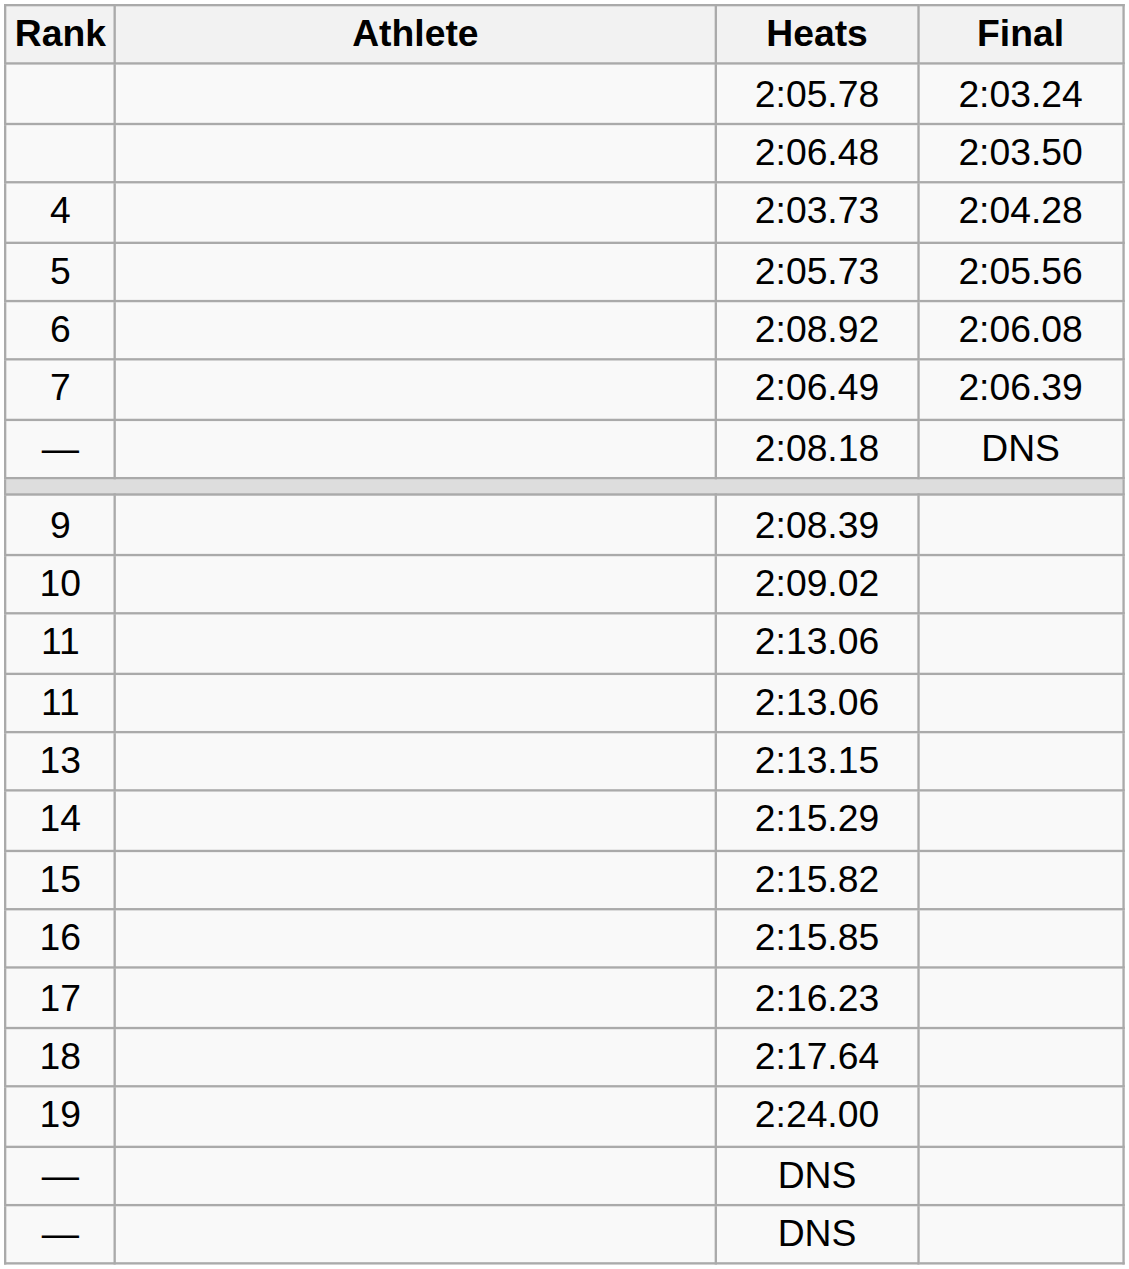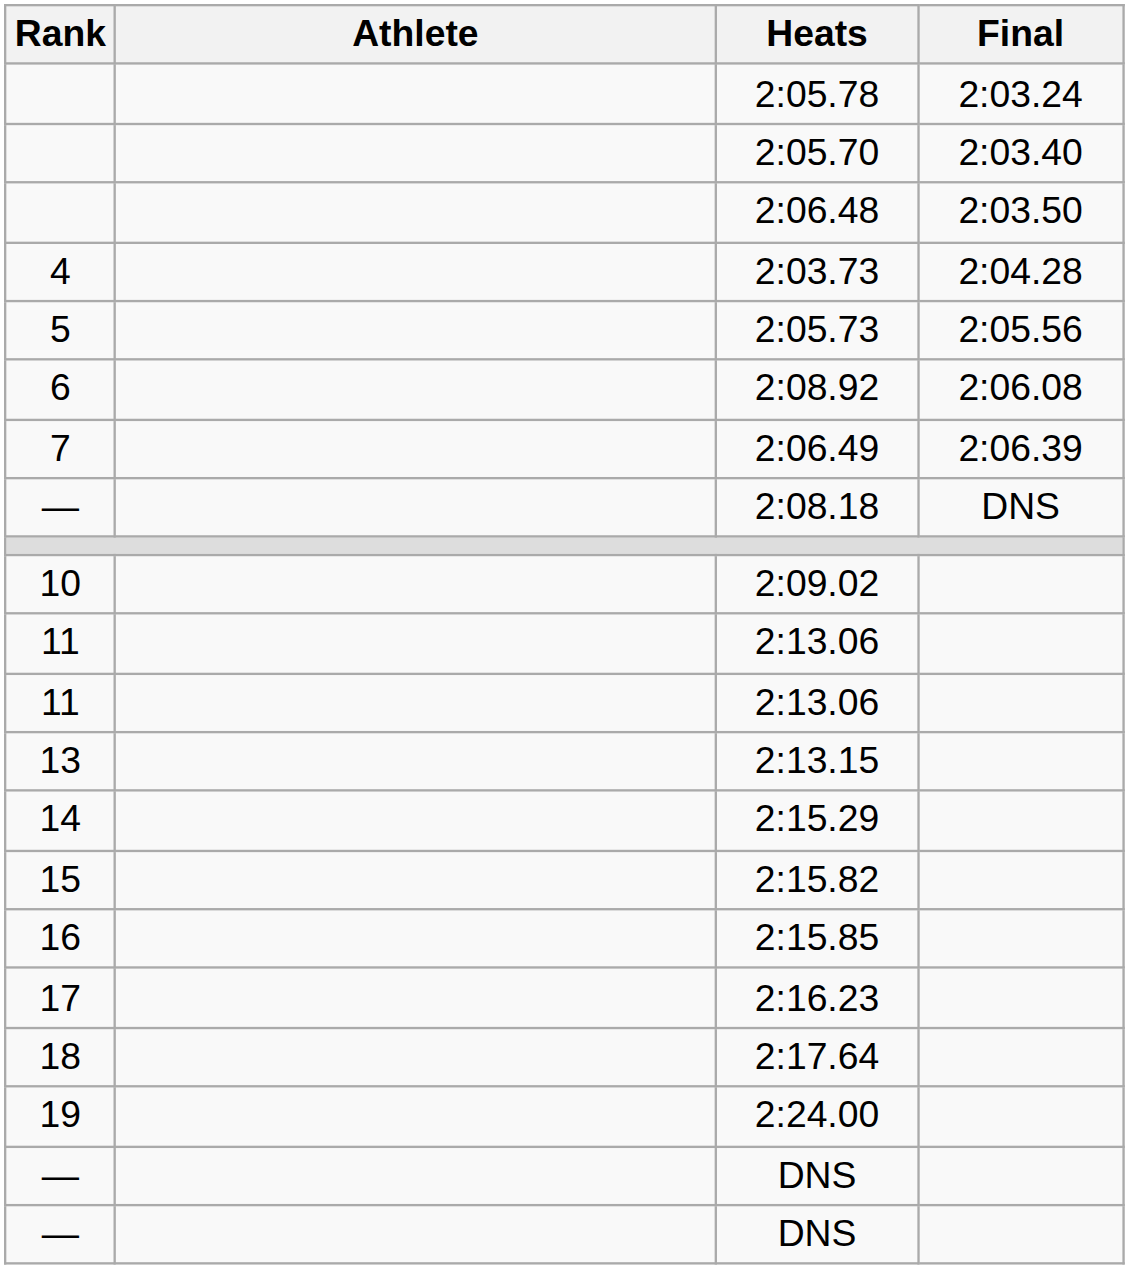+ row: 2:05.70 | 2:03.40
- row: 9 | 2:08.39
